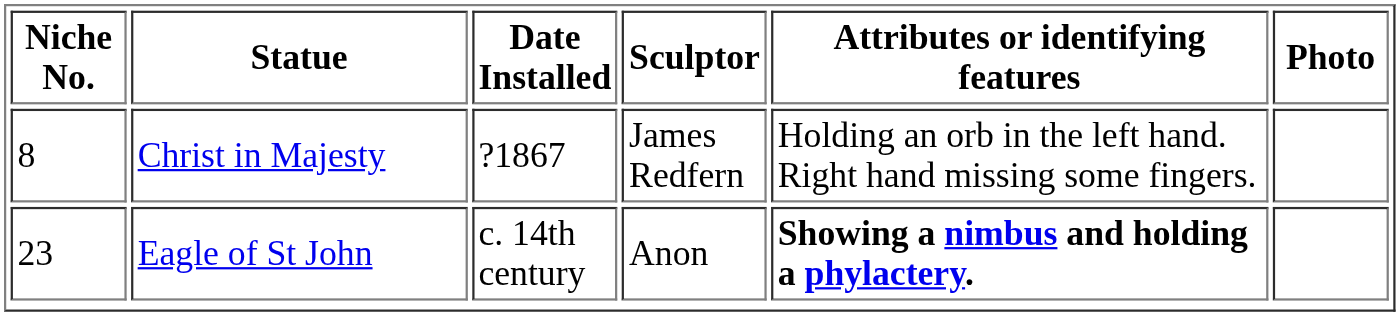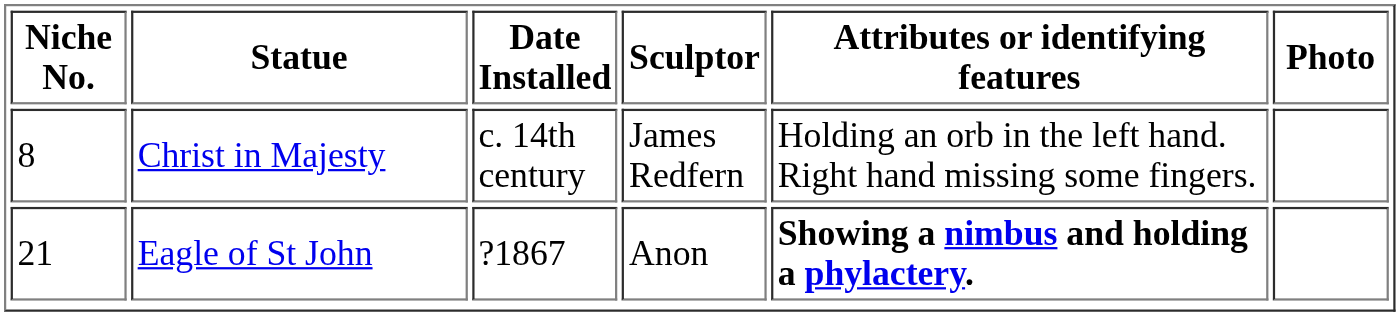Christ in Majesty | Date Installed: ?1867 -> c. 14th century
Eagle of St John | Niche No.: 23 -> 21
Eagle of St John | Date Installed: c. 14th century -> ?1867
